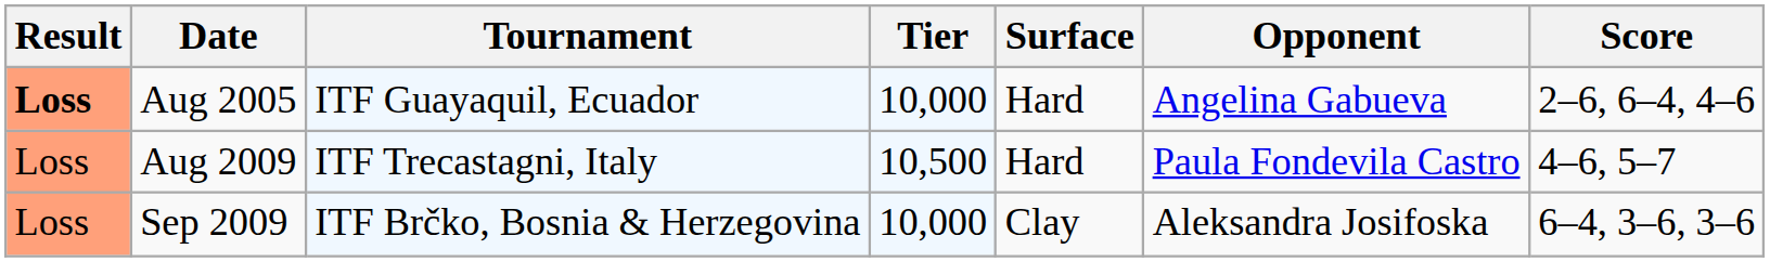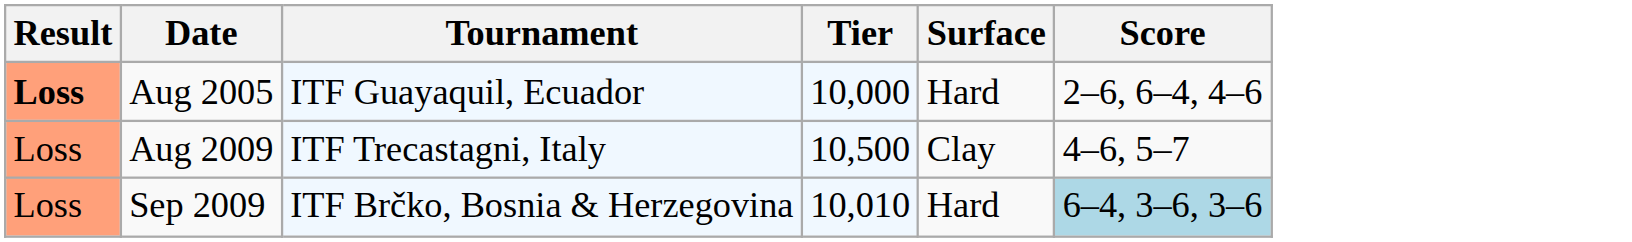- column: Opponent | Angelina Gabueva | Paula Fondevila Castro | Aleksandra Josifoska
Aug 2009 | Surface: Hard -> Clay
Sep 2009 | Tier: 10,000 -> 10,010
Sep 2009 | Surface: Clay -> Hard
Sep 2009 | Score: no background -> lightblue background
